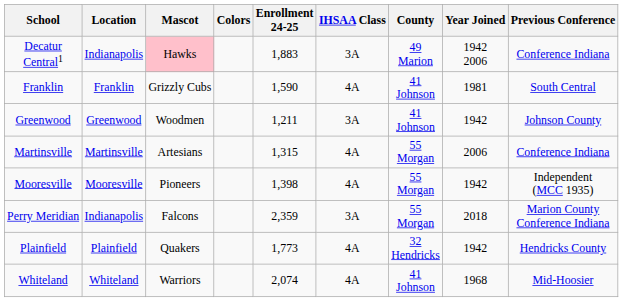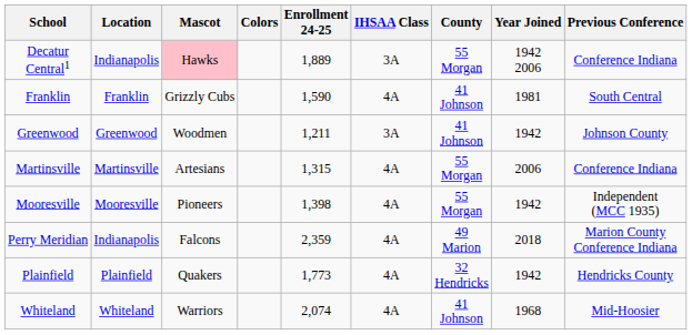Decatur Central1 | Enrollment 24-25: 1,883 -> 1,889
Decatur Central1 | County: 49 Marion -> 55 Morgan
Perry Meridian | IHSAA Class: 3A -> 4A
Perry Meridian | County: 55 Morgan -> 49 Marion
